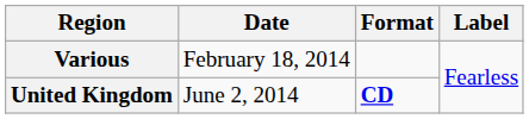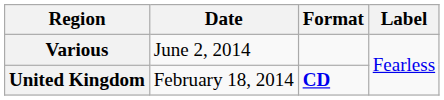Various | Date: February 18, 2014 -> June 2, 2014
United Kingdom | Date: June 2, 2014 -> February 18, 2014
